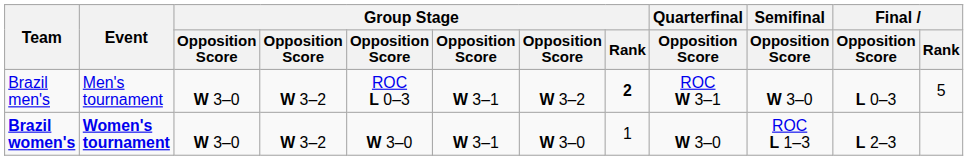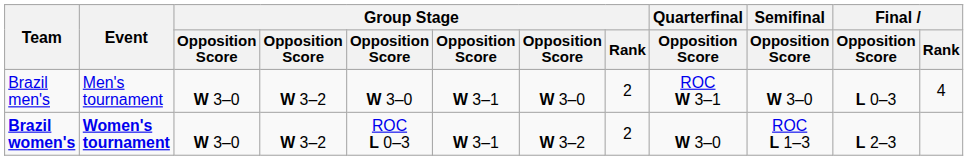Brazil men's | column 5: ROC L 0–3 -> W 3–0
Brazil men's | column 7: W 3–2 -> W 3–0
Brazil men's | Group Stage / Rank: bold -> normal
Brazil men's | Final / Rank: 5 -> 4
Brazil women's | column 5: W 3–0 -> ROC L 0–3
Brazil women's | column 7: W 3–0 -> W 3–2
Brazil women's | Group Stage / Rank: 1 -> 2
